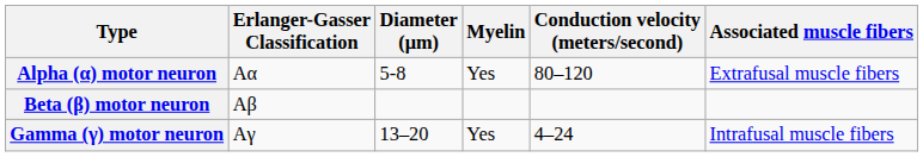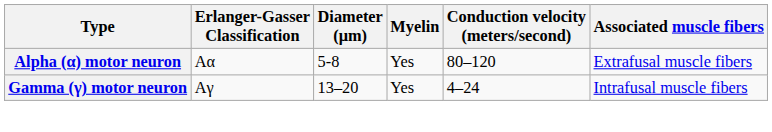- row: Beta (β) motor neuron | Aβ
